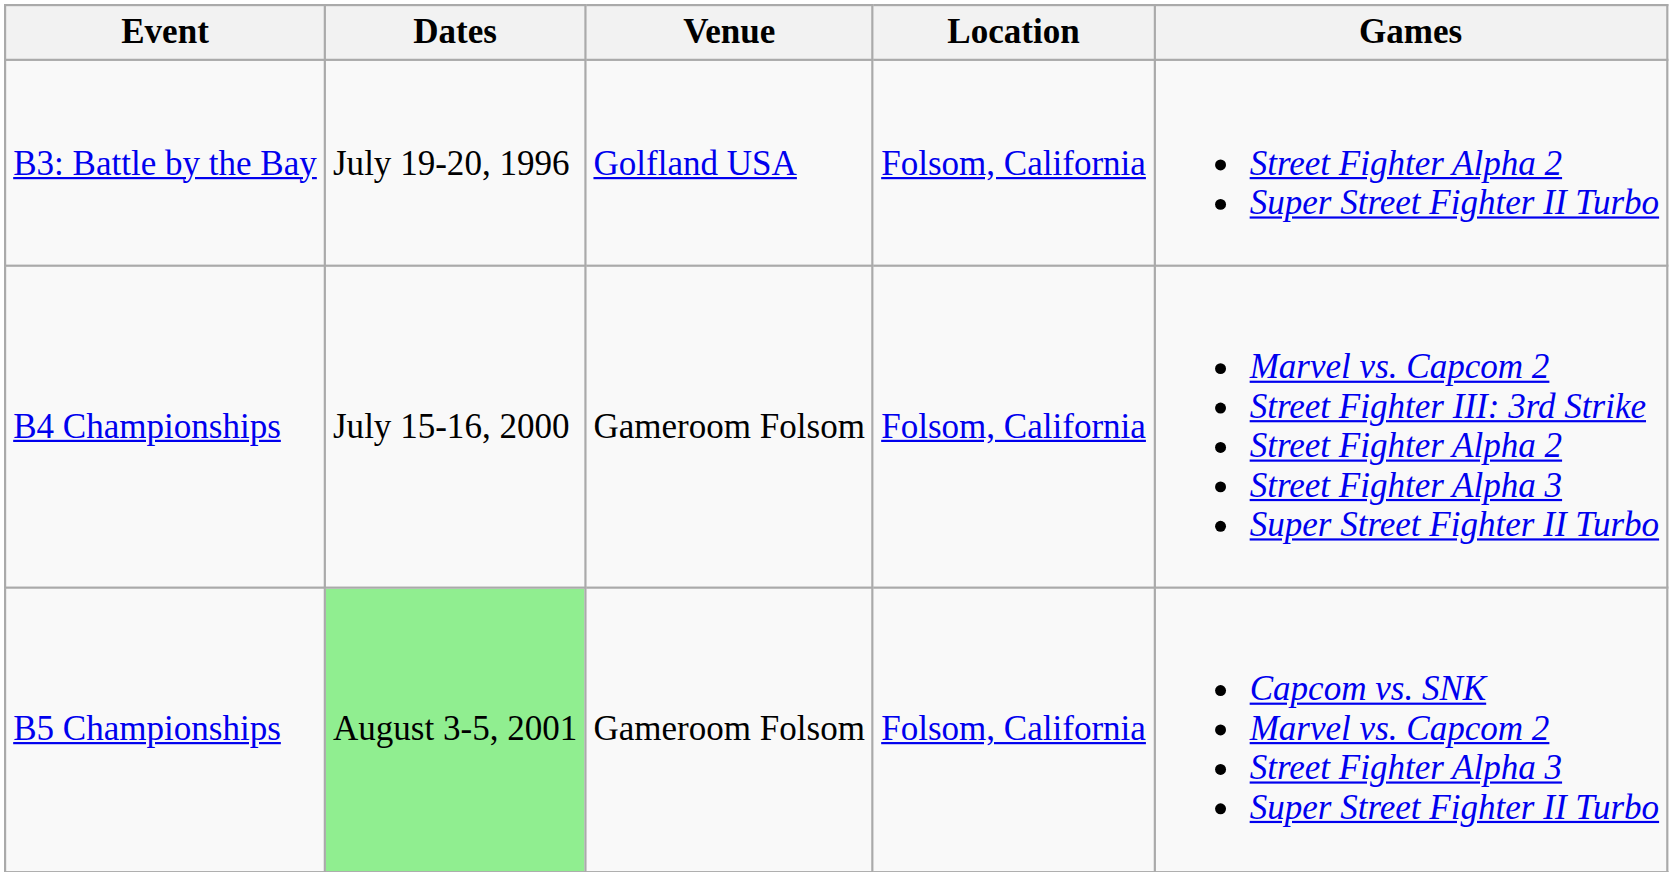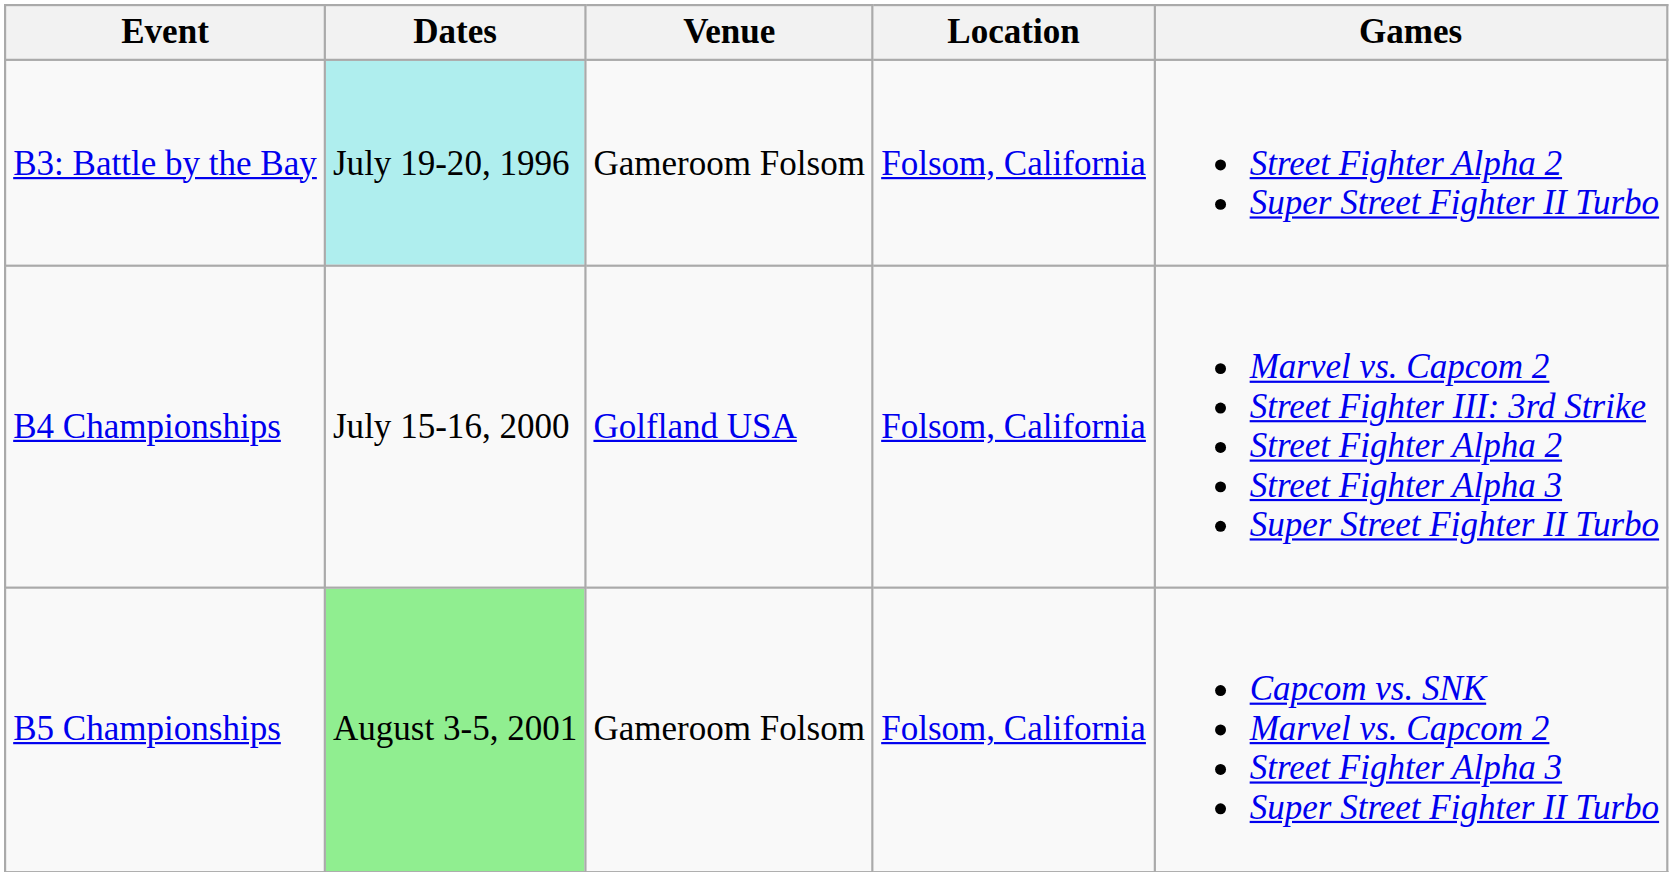B3: Battle by the Bay | Dates: no background -> paleturquoise background
B3: Battle by the Bay | Venue: Golfland USA -> Gameroom Folsom
B4 Championships | Venue: Gameroom Folsom -> Golfland USA
